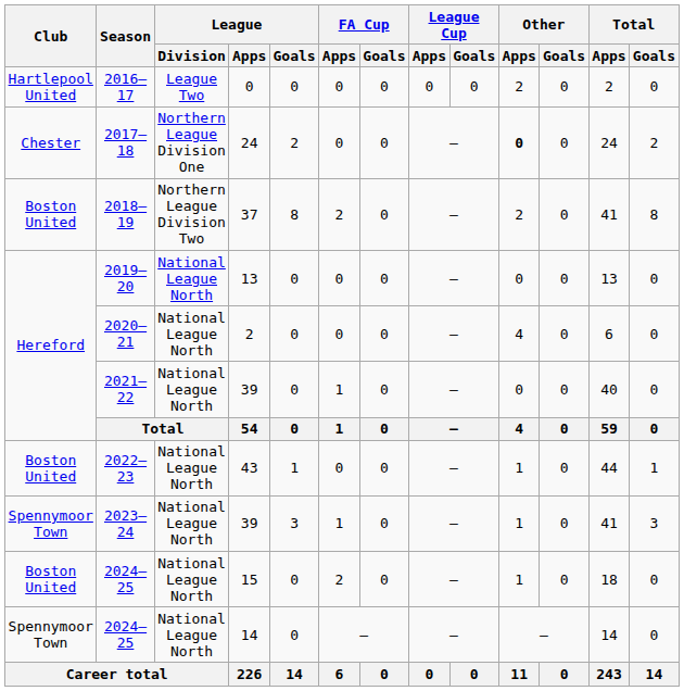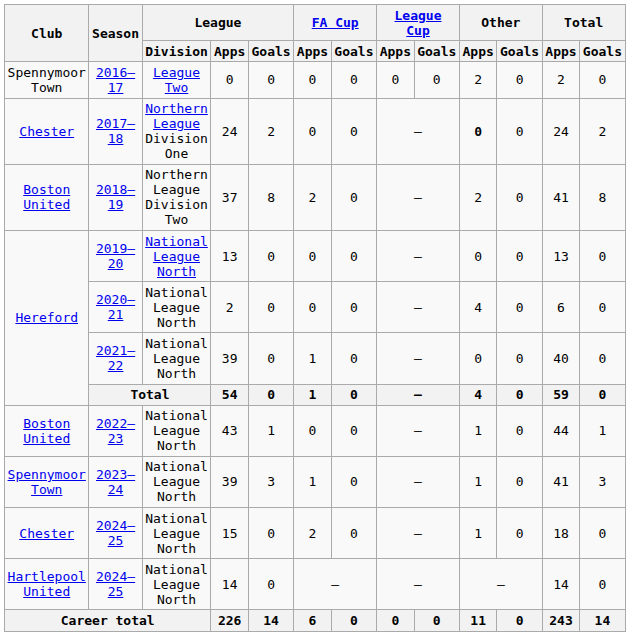2016–17 | Club: Hartlepool United -> Spennymoor Town
2024–25 / 15 | Club: Boston United -> Chester
2024–25 / 14 | Club: Spennymoor Town -> Hartlepool United
